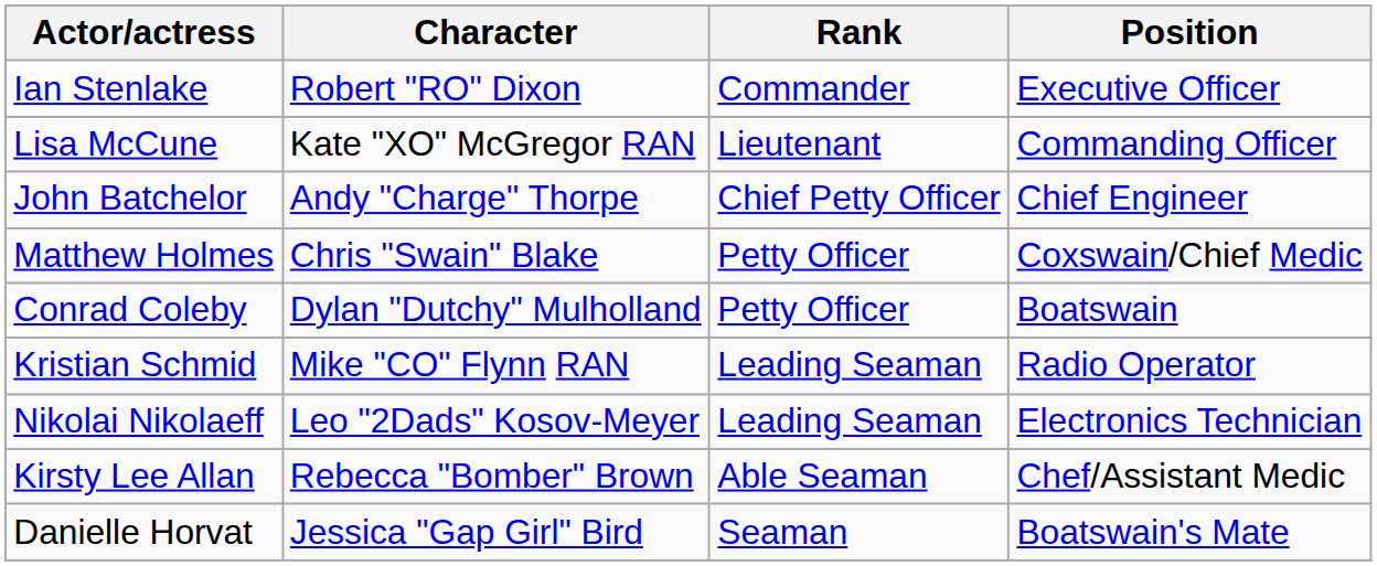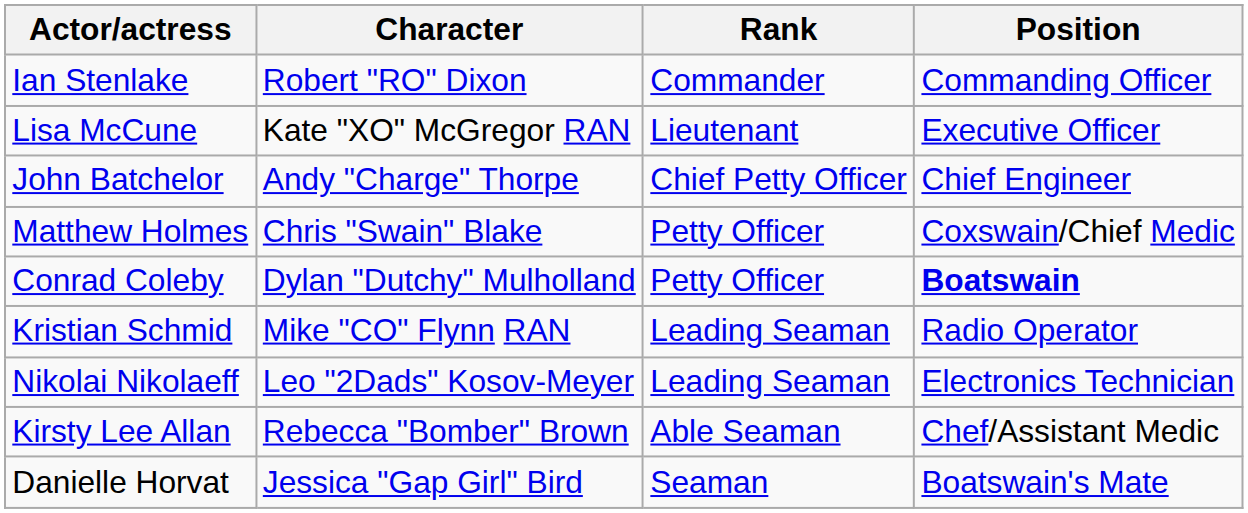Ian Stenlake | Position: Executive Officer -> Commanding Officer
Lisa McCune | Position: Commanding Officer -> Executive Officer
Conrad Coleby | Position: normal -> bold
